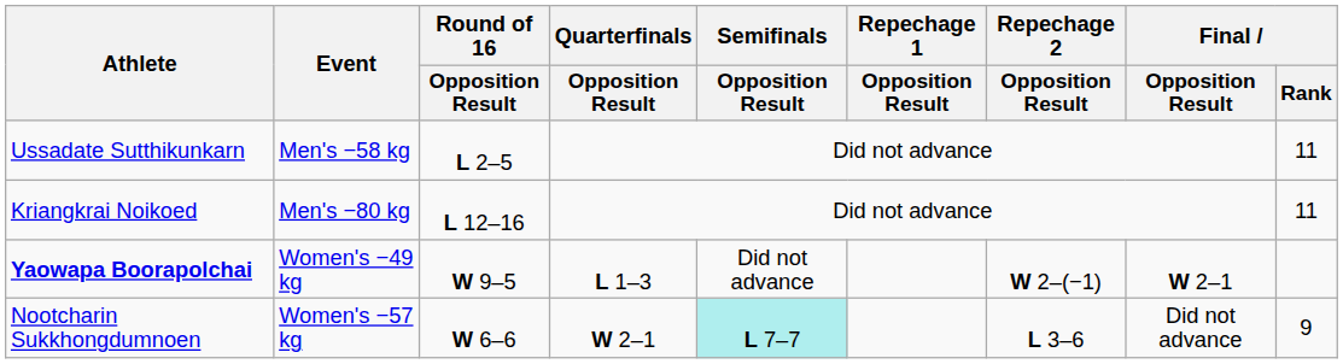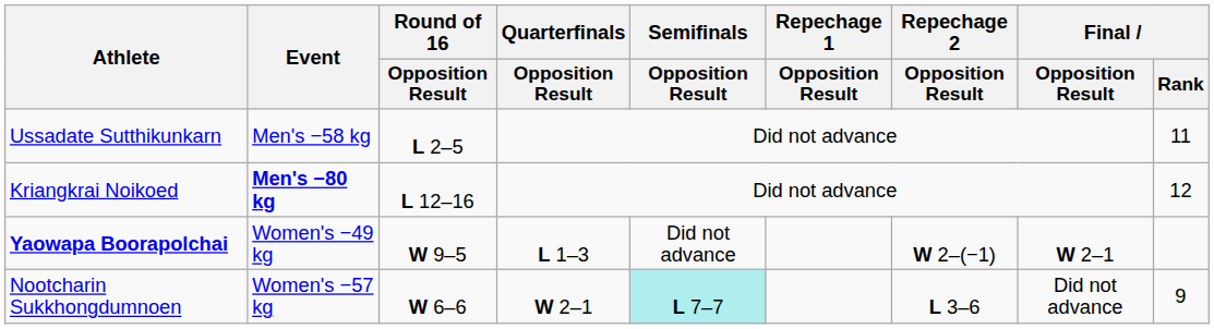Kriangkrai Noikoed | Event: normal -> bold
Kriangkrai Noikoed | Final / Rank: 11 -> 12
